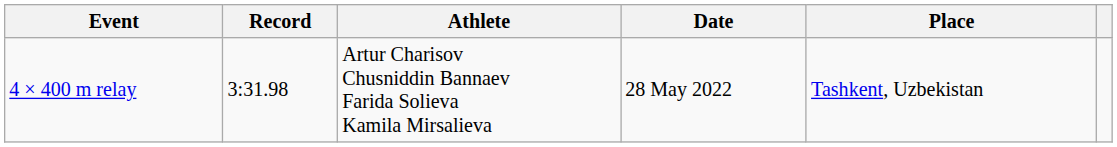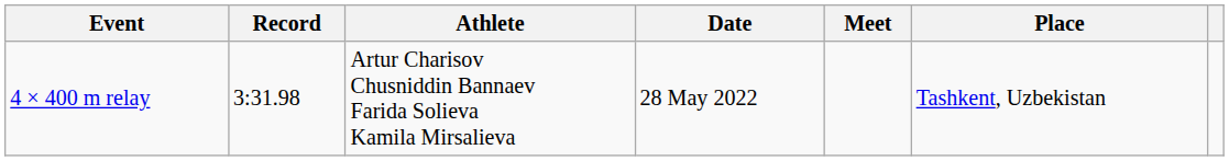+ column: Meet
